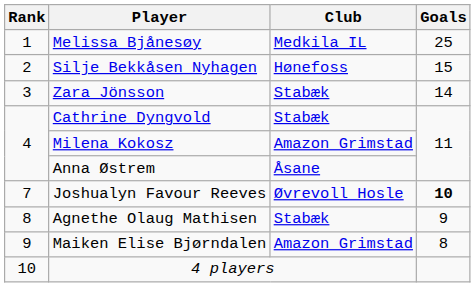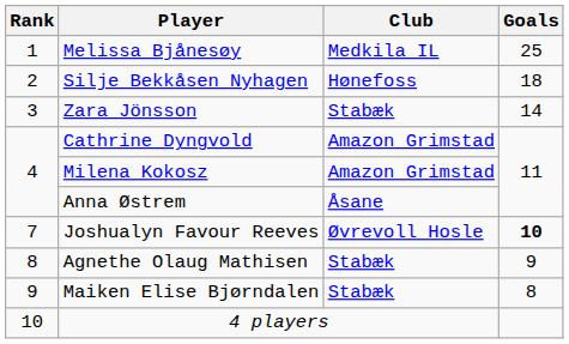Silje Bekkåsen Nyhagen | Goals: 15 -> 18
Cathrine Dyngvold | Club: Stabæk -> Amazon Grimstad
Maiken Elise Bjørndalen | Club: Amazon Grimstad -> Stabæk
